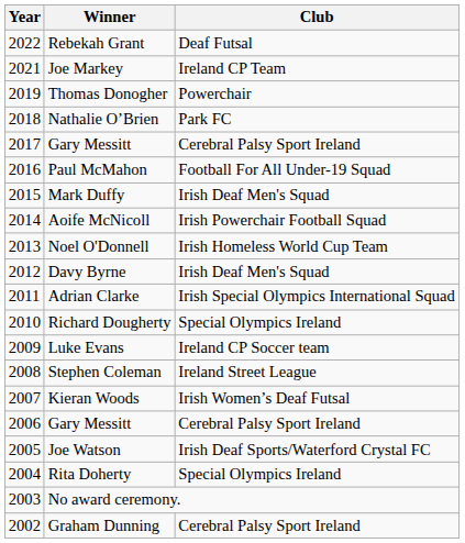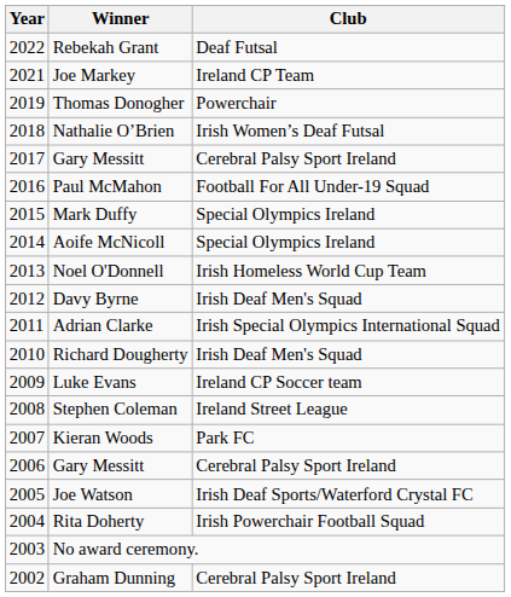Nathalie O’Brien | Club: Park FC -> Irish Women’s Deaf Futsal
Mark Duffy | Club: Irish Deaf Men's Squad -> Special Olympics Ireland
Aoife McNicoll | Club: Irish Powerchair Football Squad -> Special Olympics Ireland
Richard Dougherty | Club: Special Olympics Ireland -> Irish Deaf Men's Squad
Kieran Woods | Club: Irish Women’s Deaf Futsal -> Park FC
Rita Doherty | Club: Special Olympics Ireland -> Irish Powerchair Football Squad
